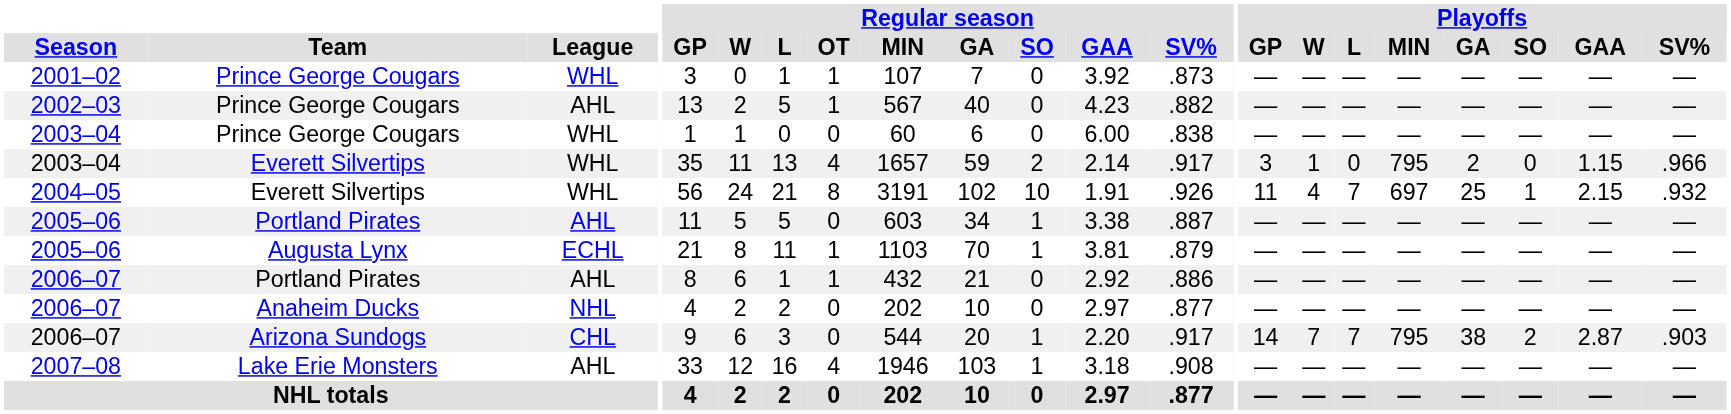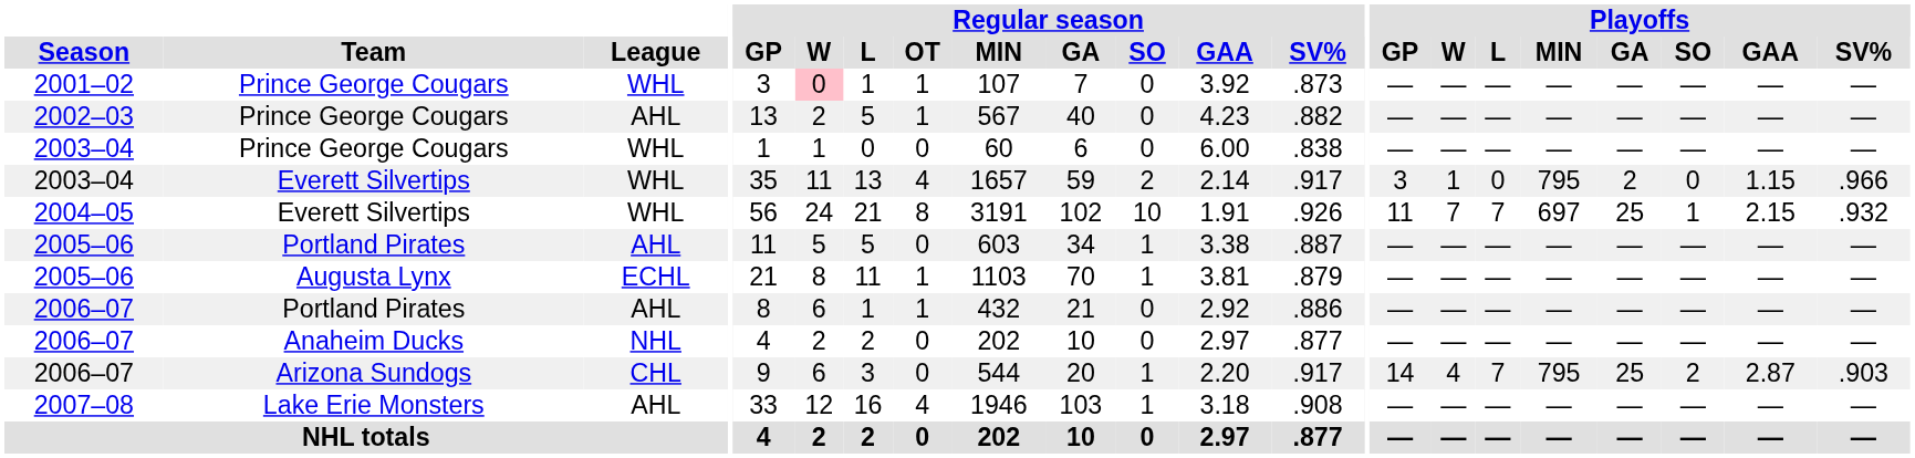2001–02 | Regular season / W: no background -> pink background
2004–05 | Playoffs / W: 4 -> 7
2006–07 / Arizona Sundogs | Playoffs / W: 7 -> 4
2006–07 / Arizona Sundogs | Playoffs / GA: 38 -> 25
